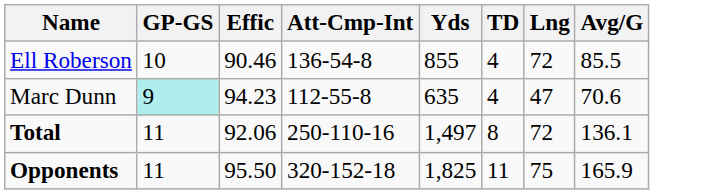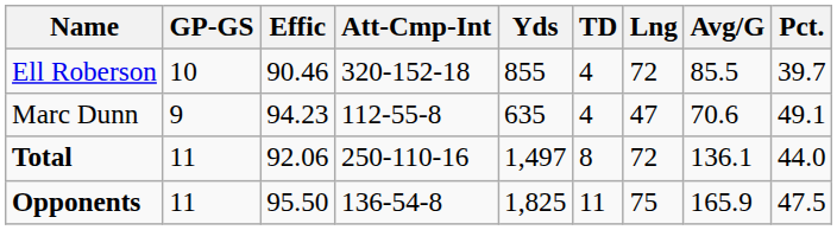+ column: Pct. | 39.7 | 49.1 | 44.0 | 47.5
Ell Roberson | Att-Cmp-Int: 136-54-8 -> 320-152-18
Marc Dunn | GP-GS: paleturquoise background -> no background
Opponents | Att-Cmp-Int: 320-152-18 -> 136-54-8
